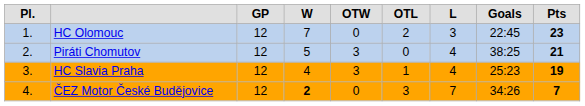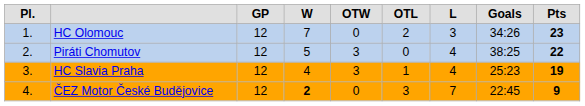HC Olomouc | column 8: 22:45 -> 34:26
Piráti Chomutov | column 9: 21 -> 22
ČEZ Motor České Budějovice | column 8: 34:26 -> 22:45
ČEZ Motor České Budějovice | column 9: 7 -> 9
